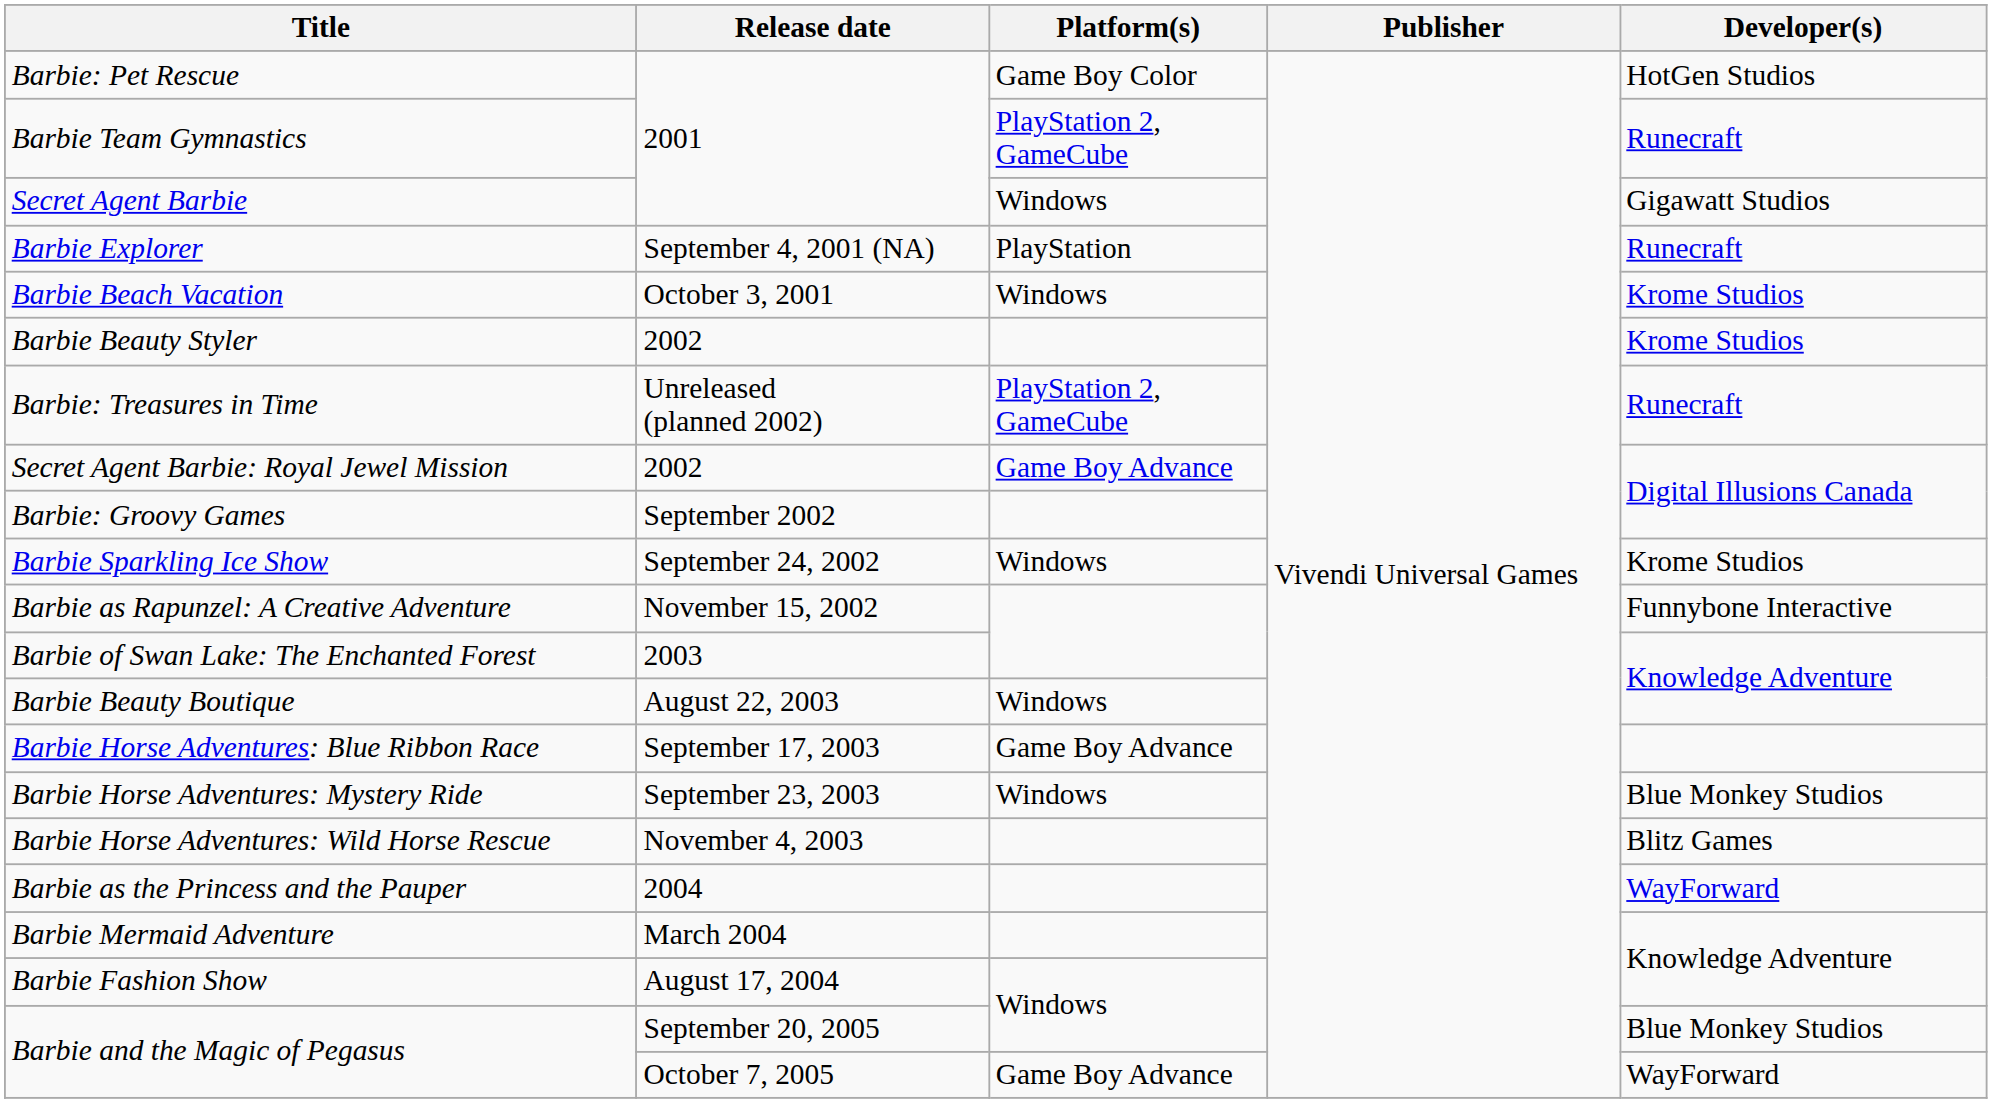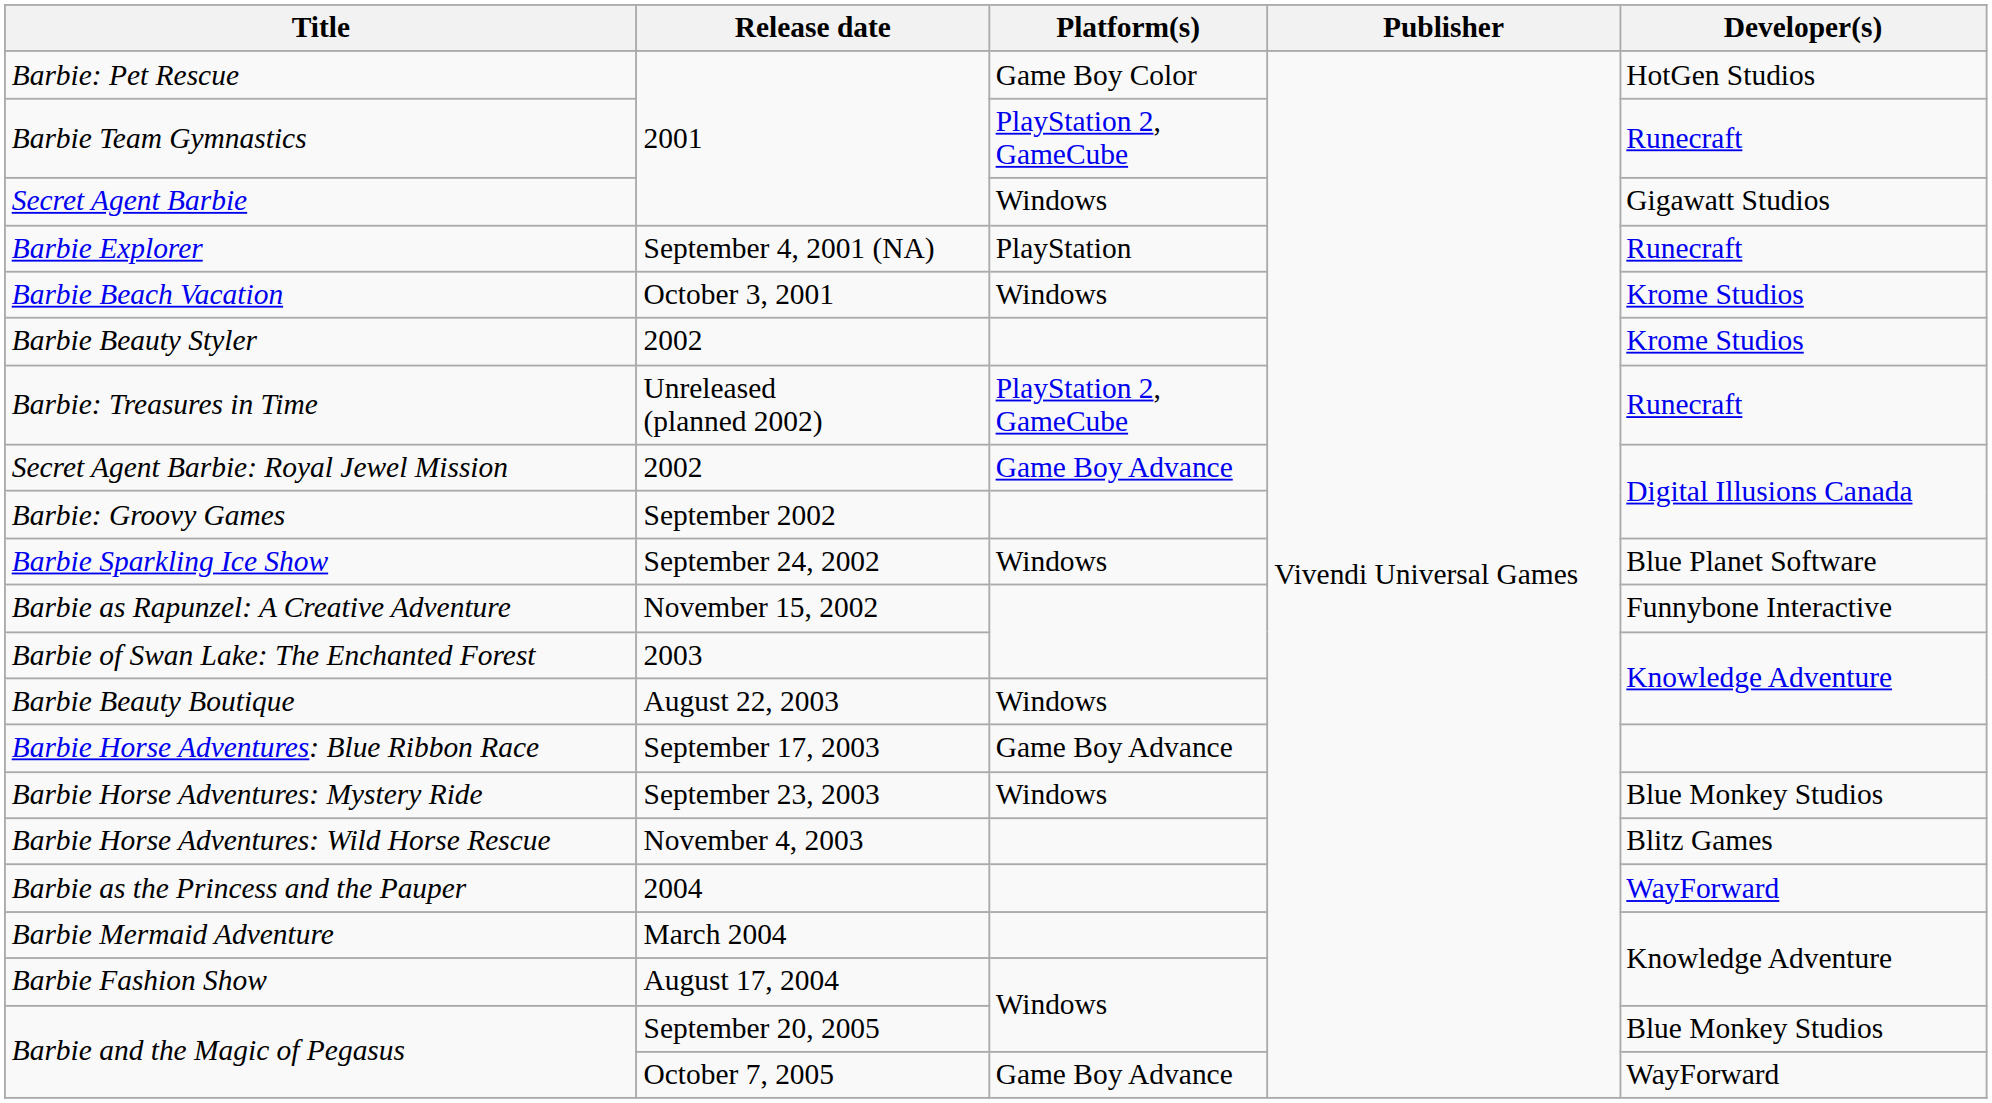Barbie Sparkling Ice Show | Developer(s): Krome Studios -> Blue Planet Software
